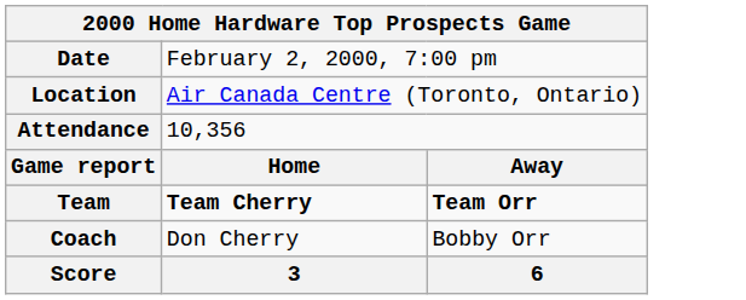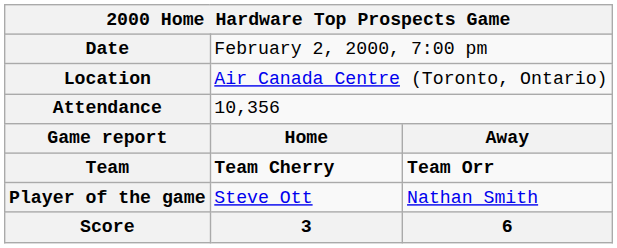- row: Coach | Don Cherry | Bobby Orr
+ row: Player of the game | Steve Ott | Nathan Smith
